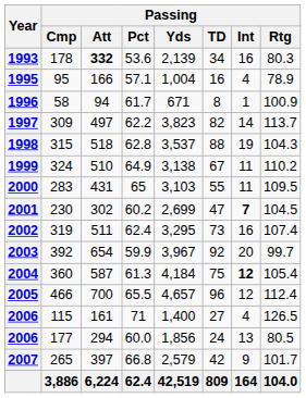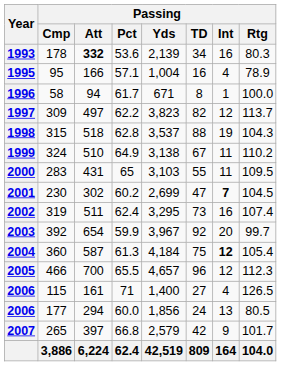1996 | Passing / Rtg: 100.9 -> 100.0
1997 | Passing / Int: 14 -> 12
2005 | Passing / Rtg: 112.4 -> 112.3
